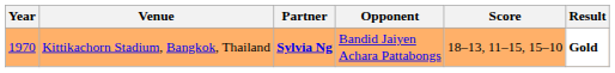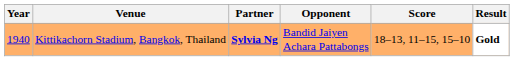Kittikachorn Stadium, Bangkok, Thailand | Year: 1970 -> 1940
